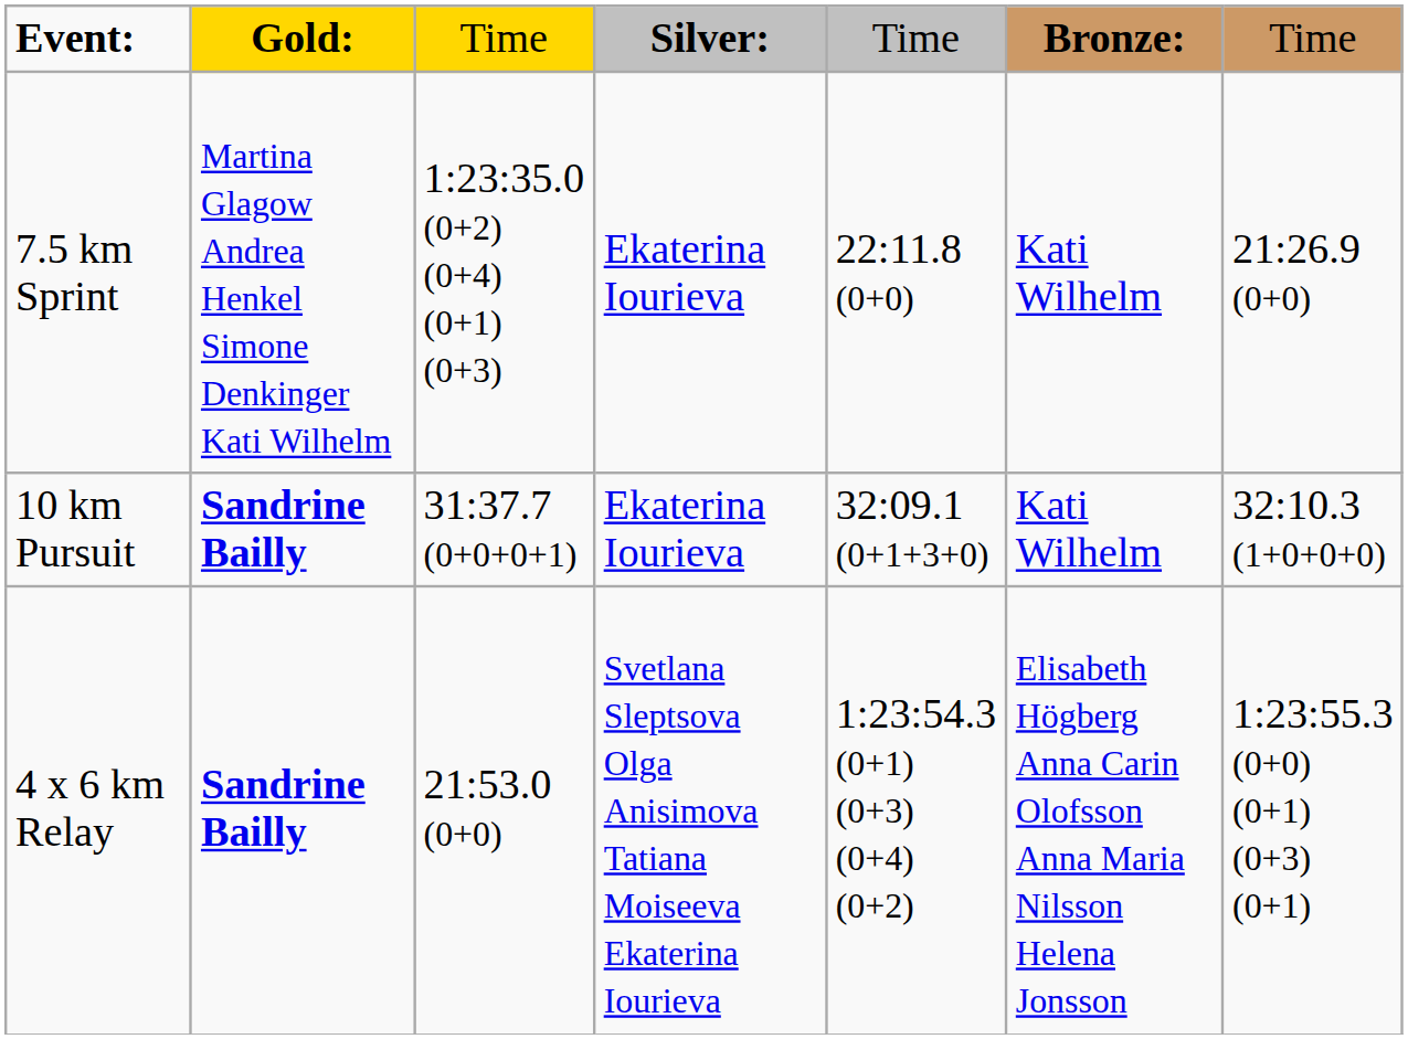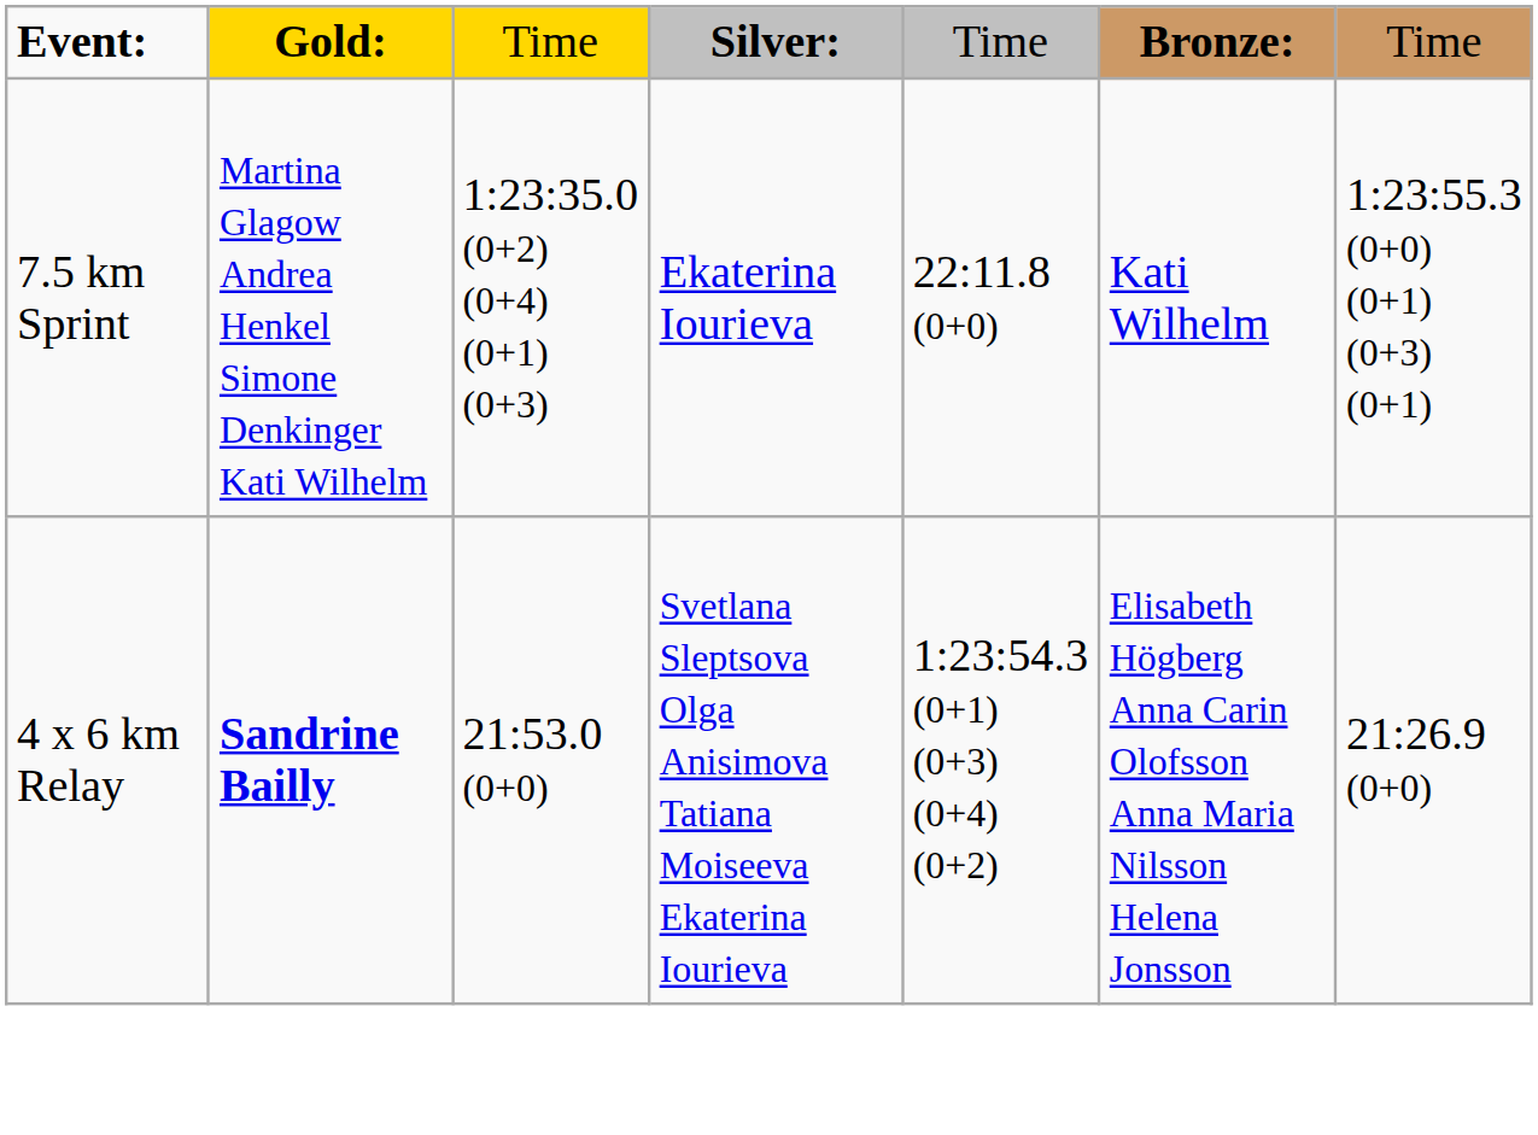7.5 km Sprint | column 7: 21:26.9 (0+0) -> 1:23:55.3 (0+0) (0+1) (0+3) (0+1)
- row: 10 km Pursuit | Sandrine Bailly | 31:37.7 (0+0+0+1) | Ekaterina Iourieva | 32:09.1 (0+1+3+0) | Kati Wilhelm | 32:10.3 (1+0+0+0)
4 x 6 km Relay | column 7: 1:23:55.3 (0+0) (0+1) (0+3) (0+1) -> 21:26.9 (0+0)
